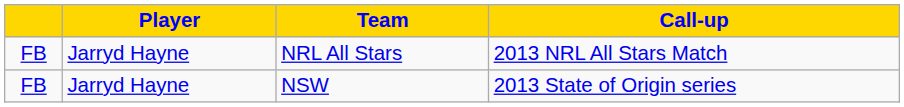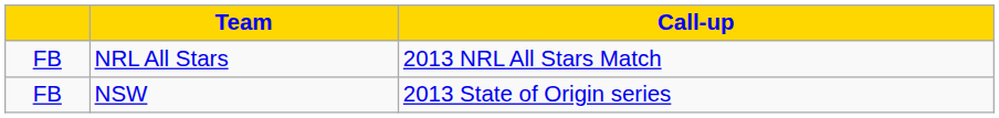- column: Player | Jarryd Hayne | Jarryd Hayne
